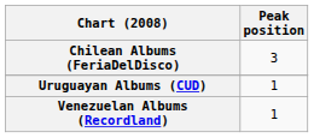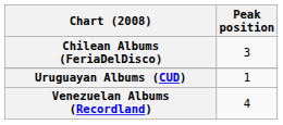Venezuelan Albums (Recordland) | Peak position: 1 -> 4
